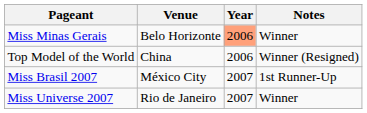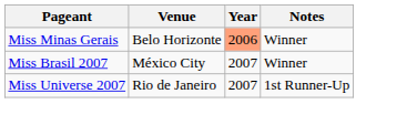- row: Top Model of the World | China | 2006 | Winner (Resigned)
Miss Brasil 2007 | Notes: 1st Runner-Up -> Winner
Miss Universe 2007 | Notes: Winner -> 1st Runner-Up
